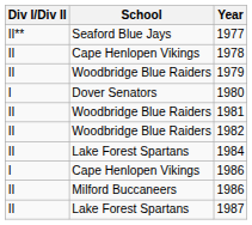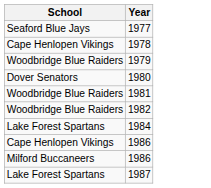- column: Div I/Div II | II** | II | II | I | II | II | II | I | II | II
